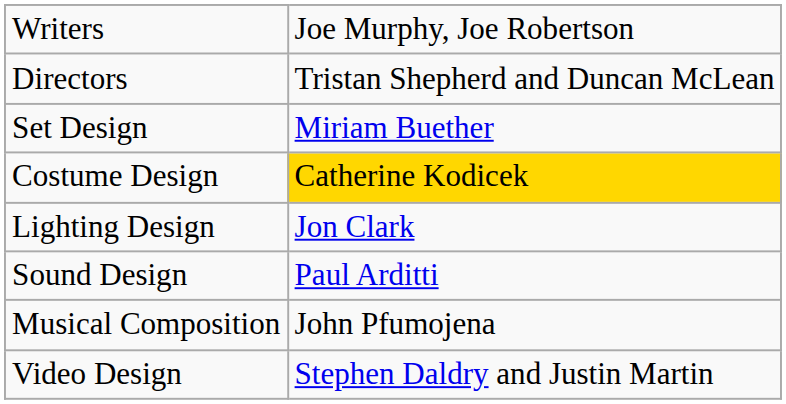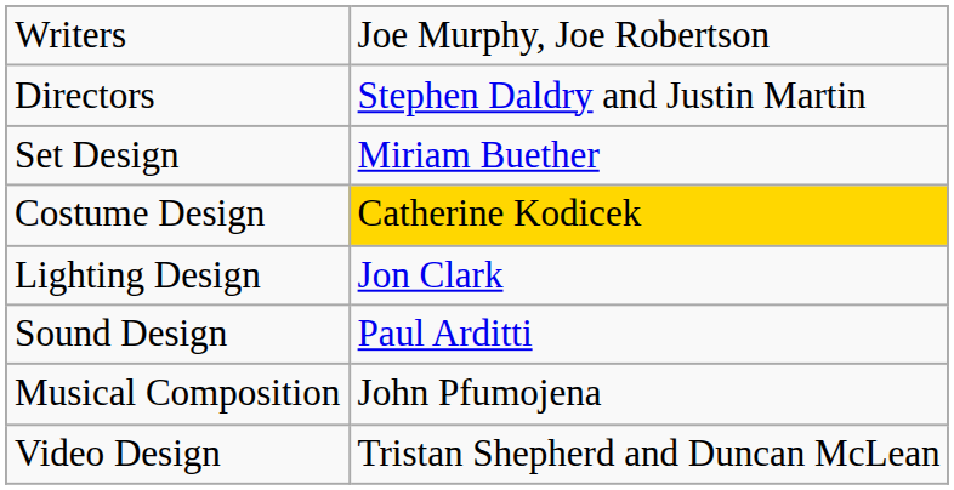Directors | column 2: Tristan Shepherd and Duncan McLean -> Stephen Daldry and Justin Martin
Video Design | column 2: Stephen Daldry and Justin Martin -> Tristan Shepherd and Duncan McLean
